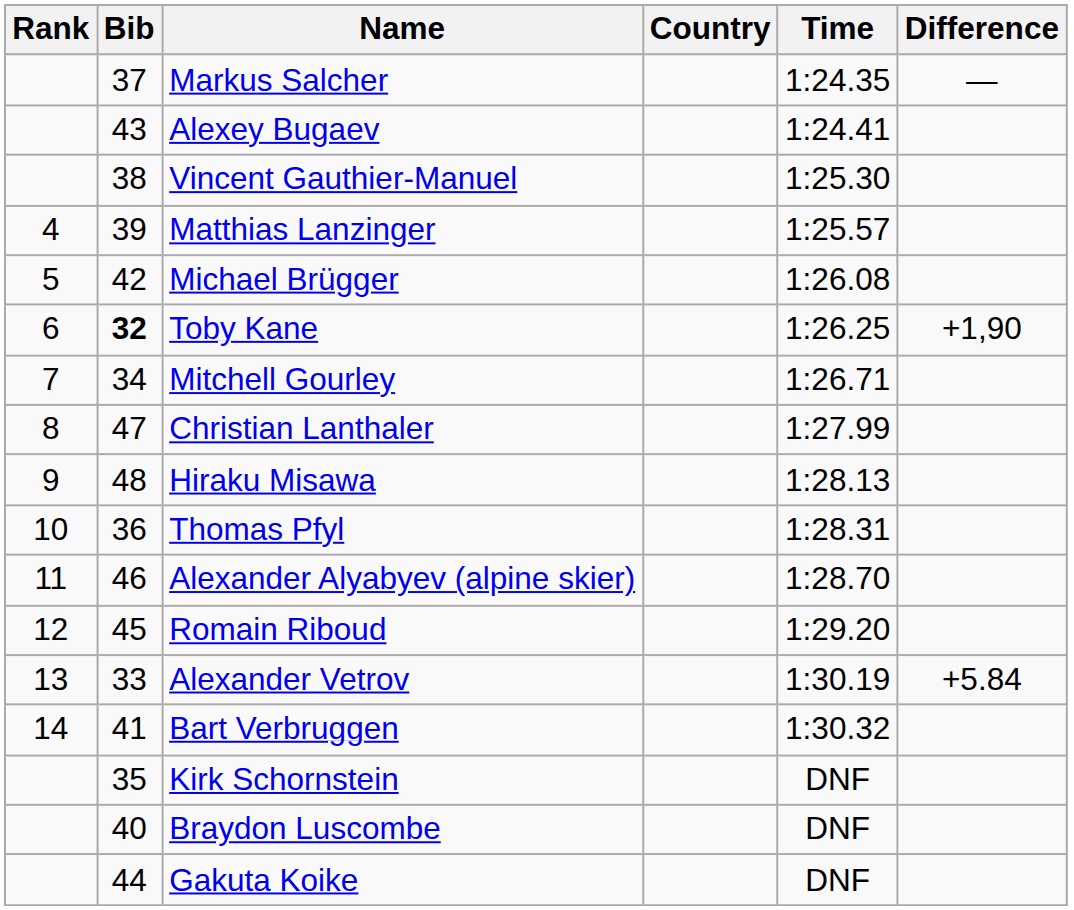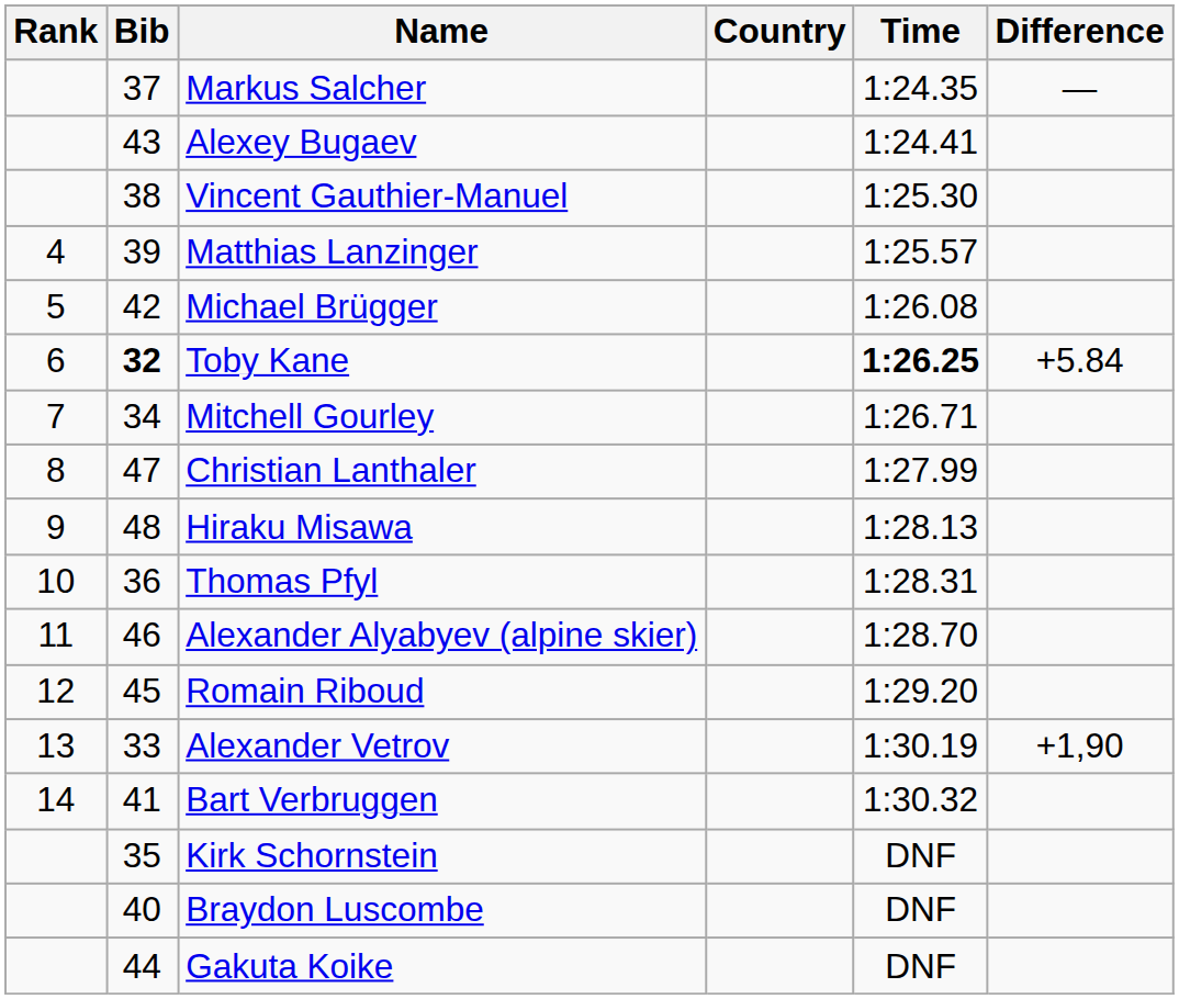Toby Kane | Time: normal -> bold
Toby Kane | Difference: +1,90 -> +5.84
Alexander Vetrov | Difference: +5.84 -> +1,90
